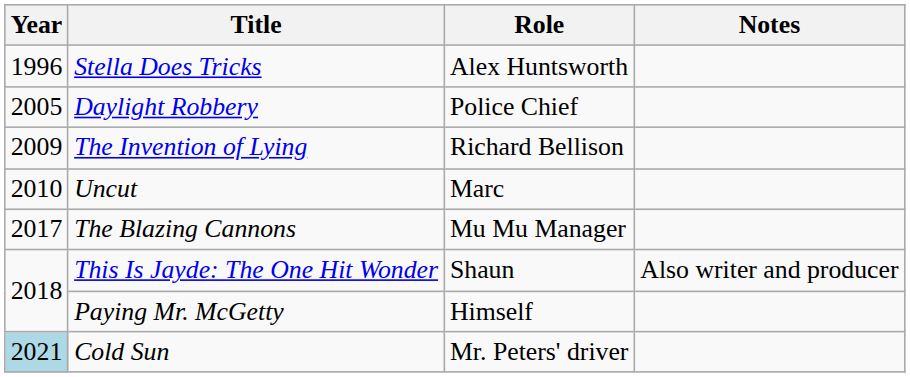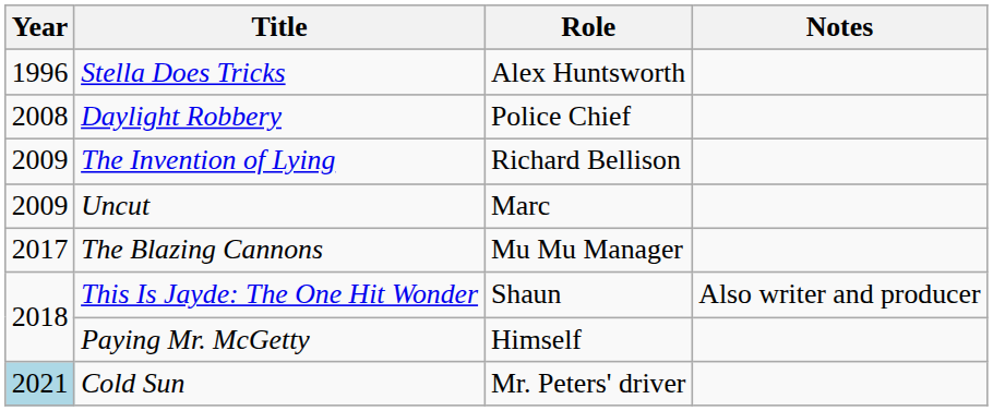Daylight Robbery | Year: 2005 -> 2008
Uncut | Year: 2010 -> 2009
